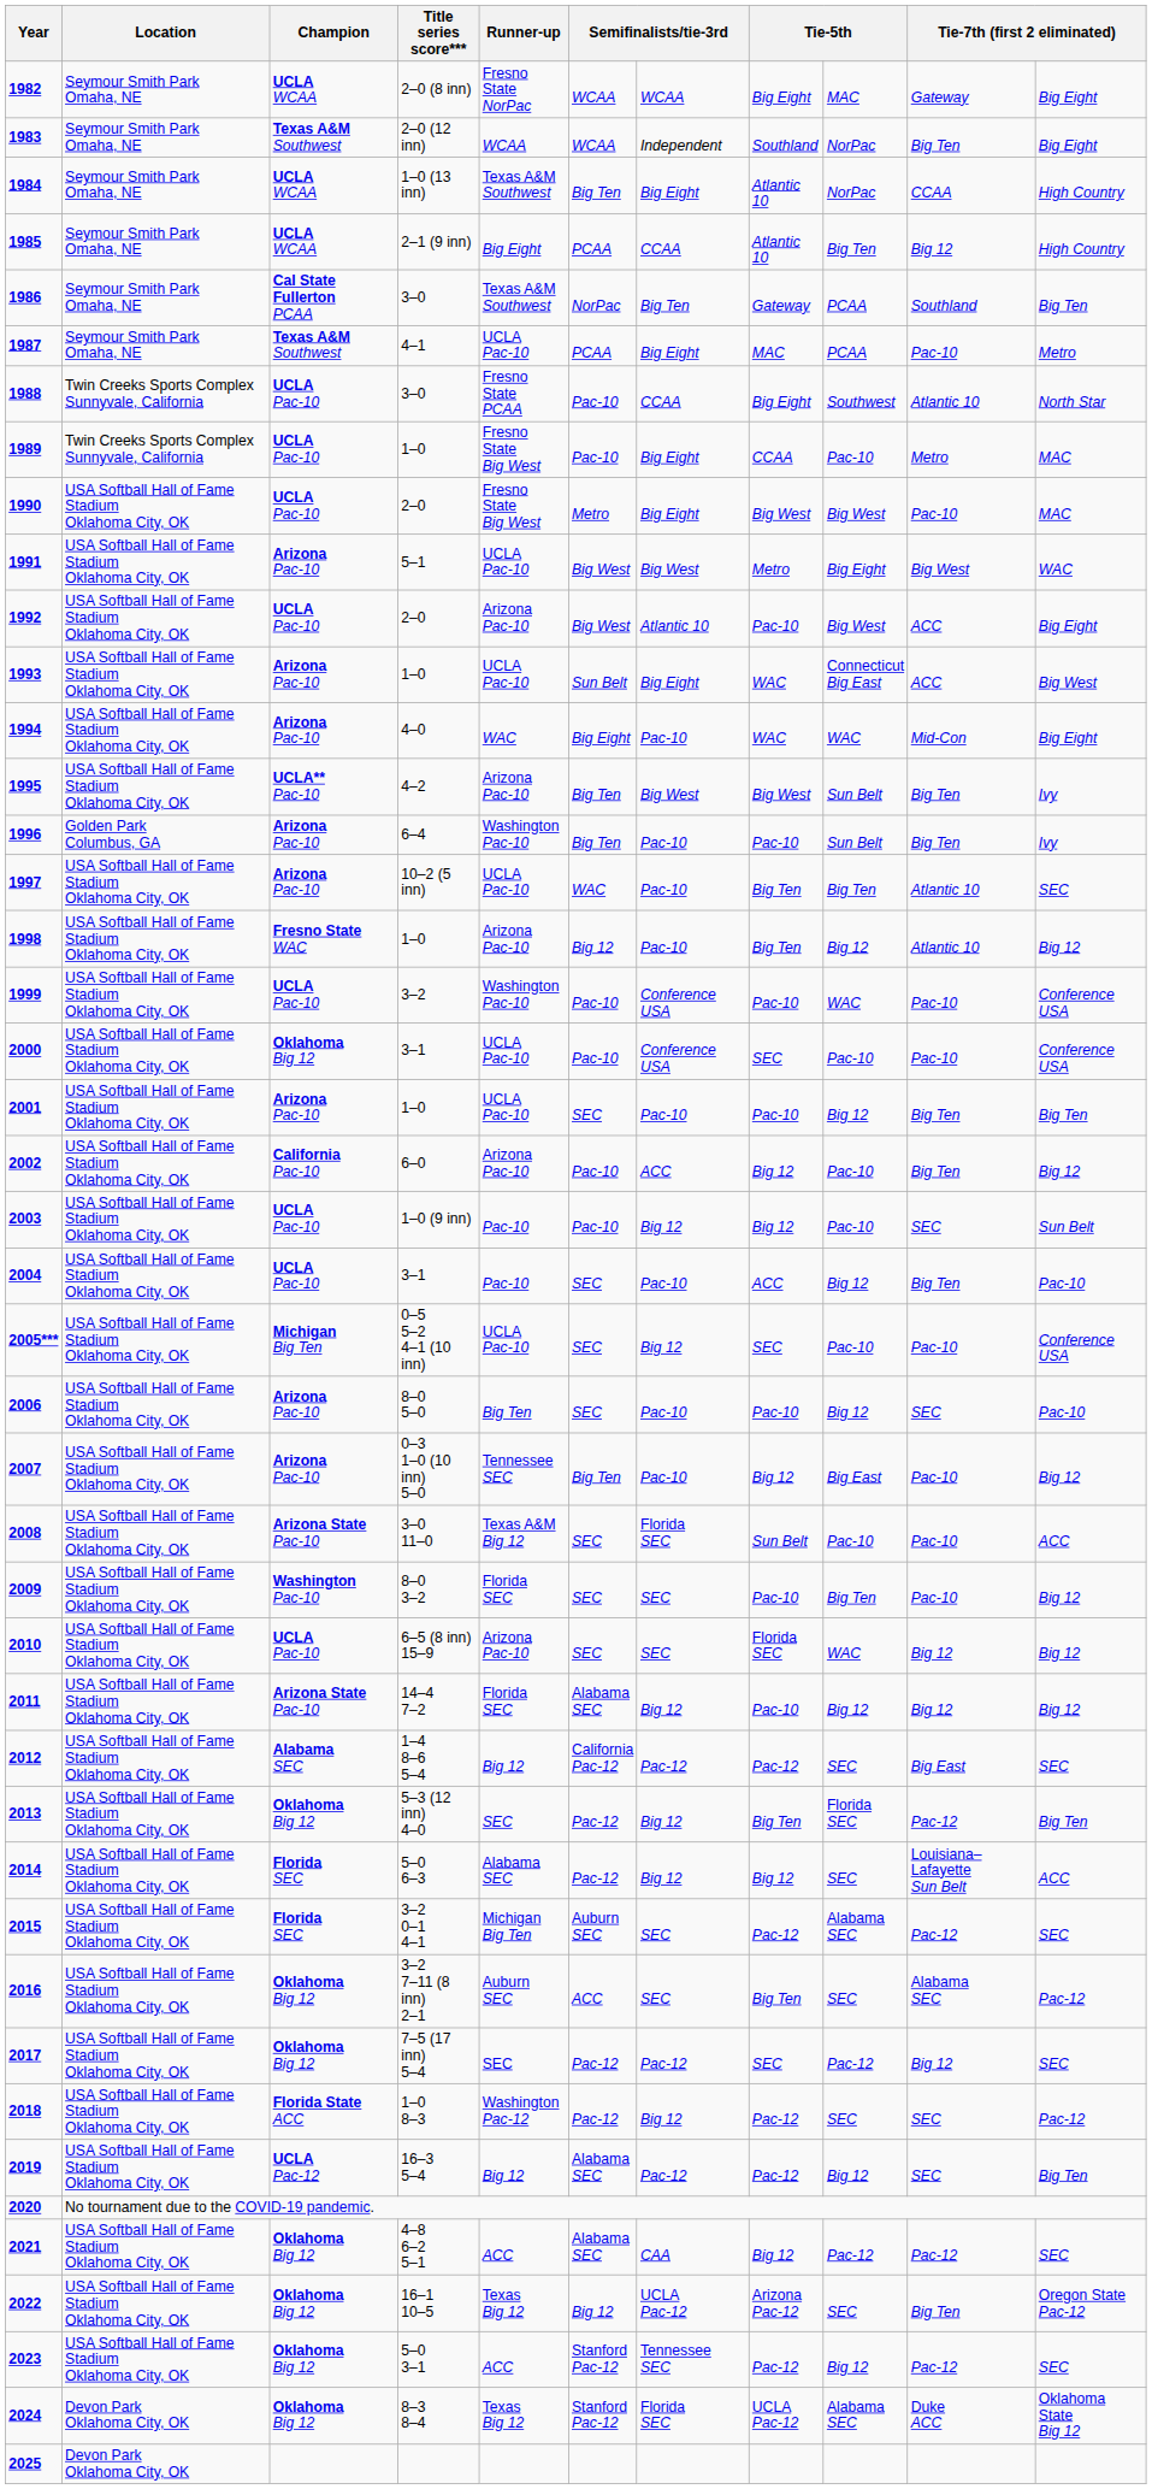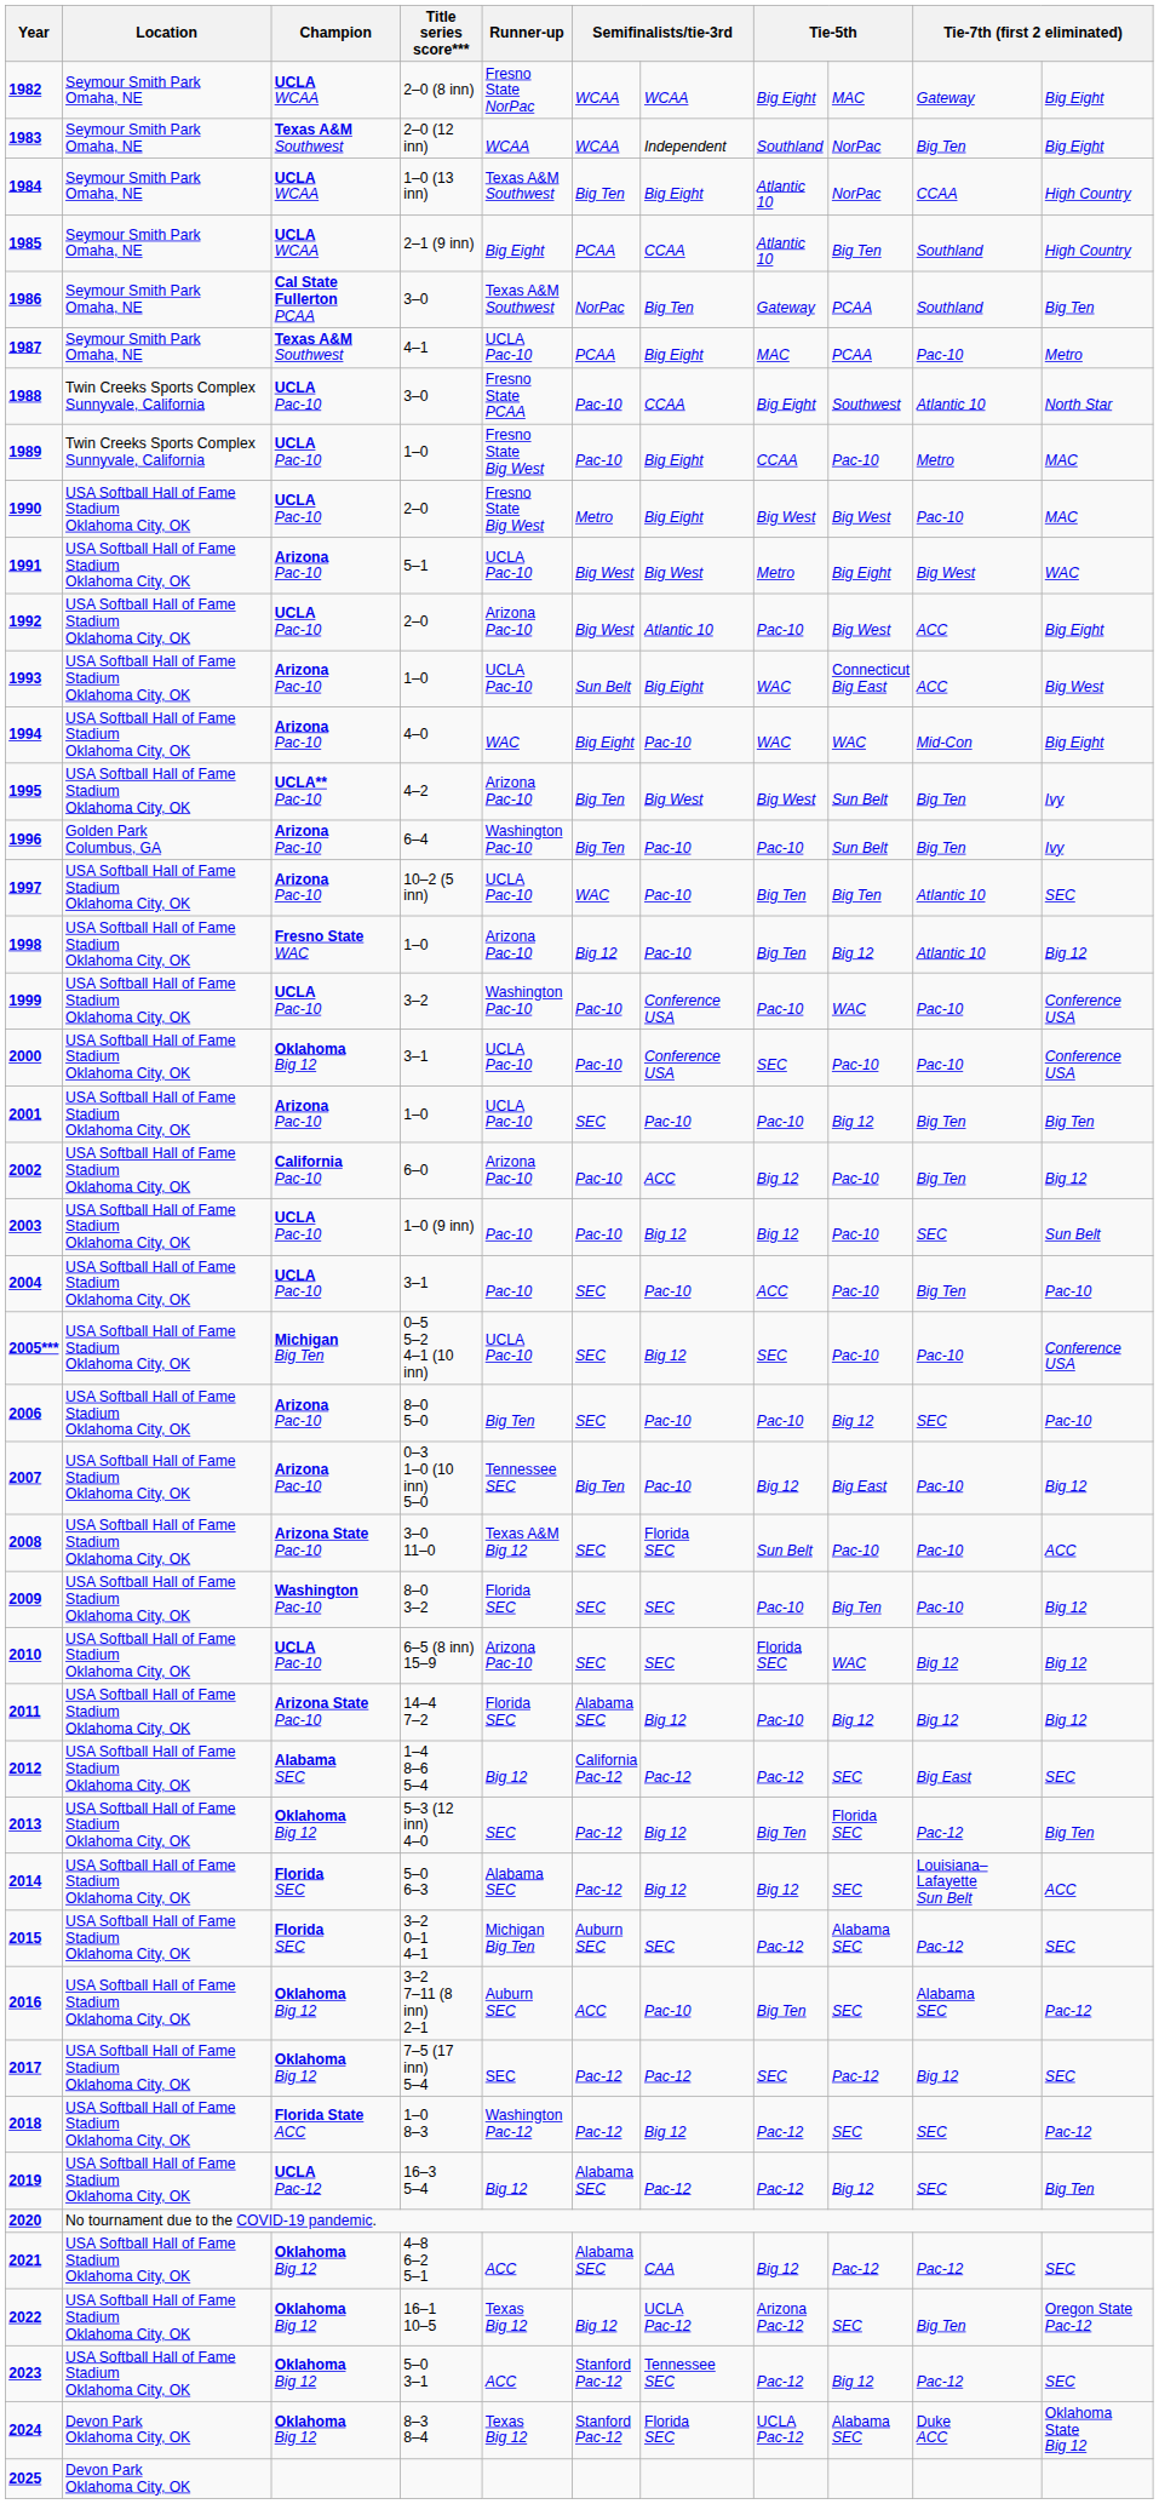1985 | column 10: Big 12 -> Southland
2004 | column 9: Big 12 -> Pac-10
2016 | column 7: SEC -> Pac-10
